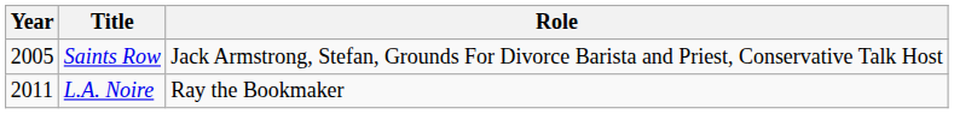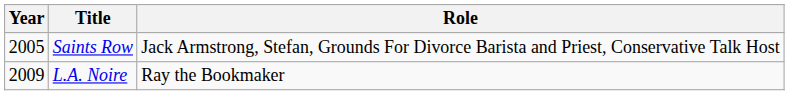L.A. Noire | Year: 2011 -> 2009
